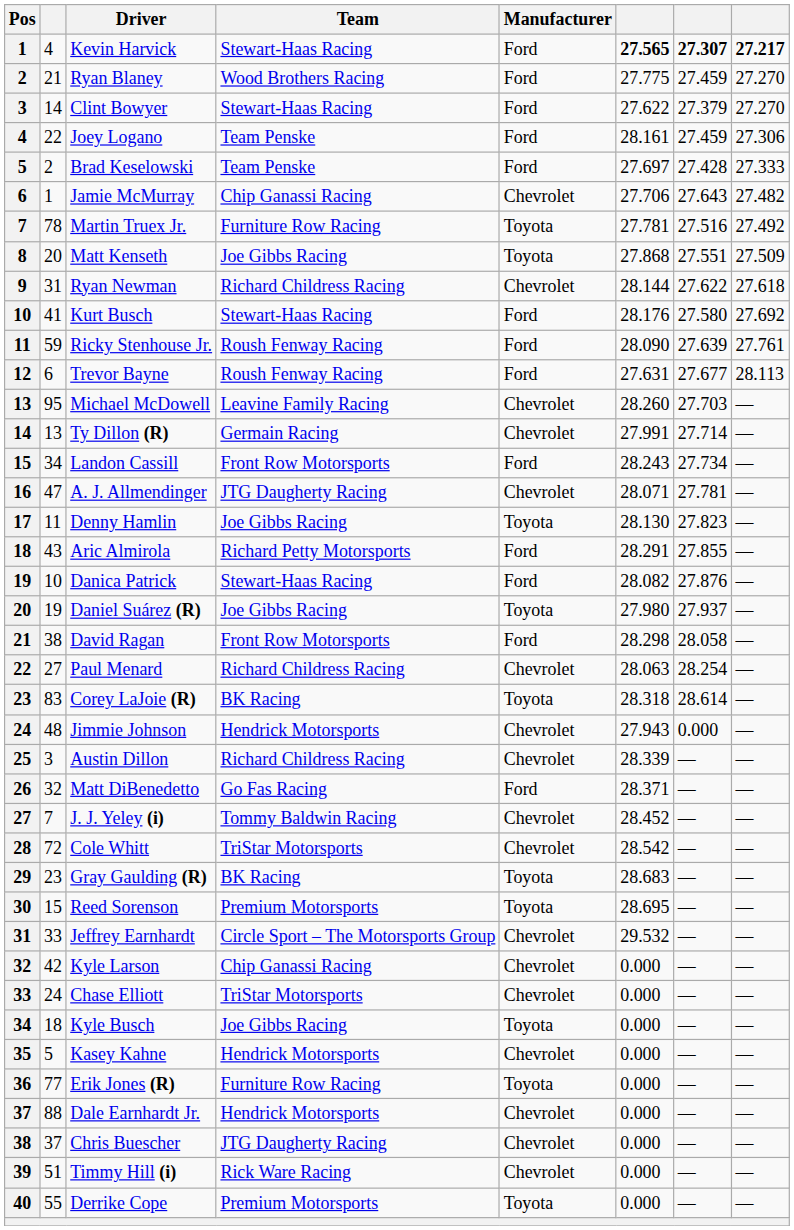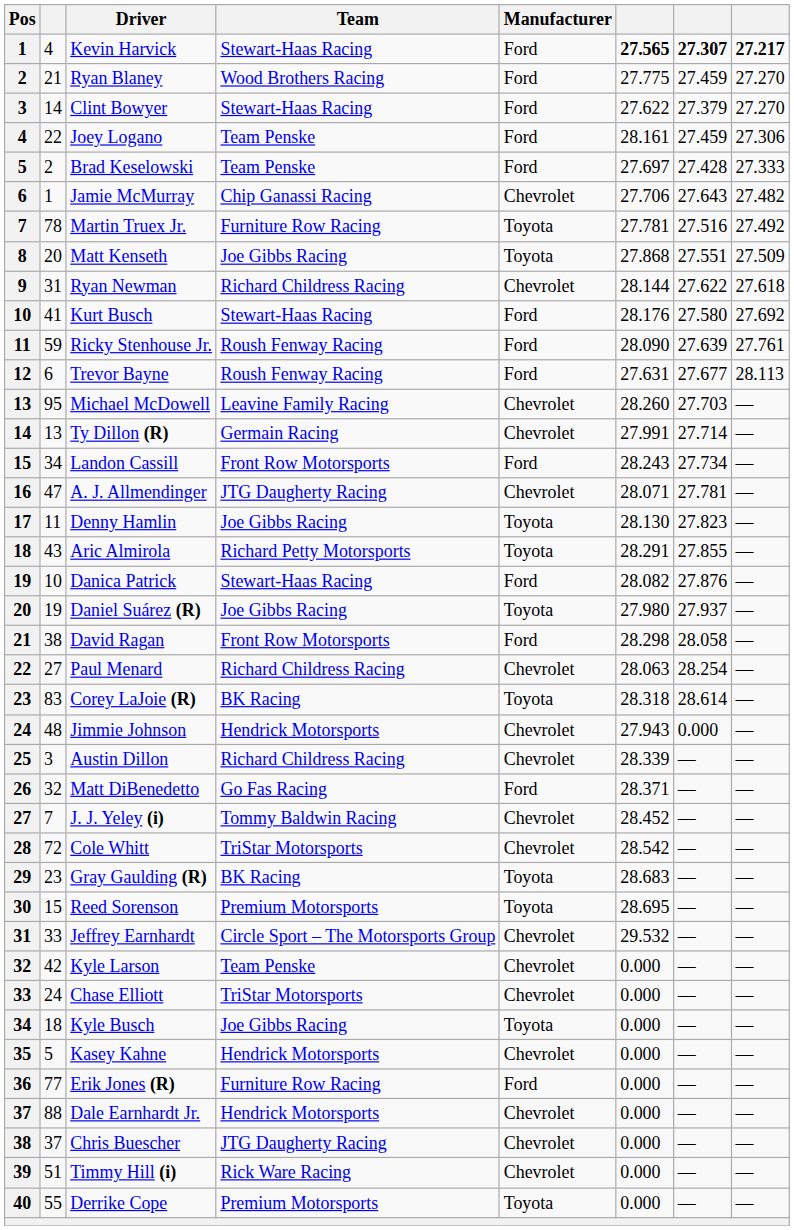Aric Almirola | Manufacturer: Ford -> Toyota
Kyle Larson | Team: Chip Ganassi Racing -> Team Penske
Erik Jones (R) | Manufacturer: Toyota -> Ford
